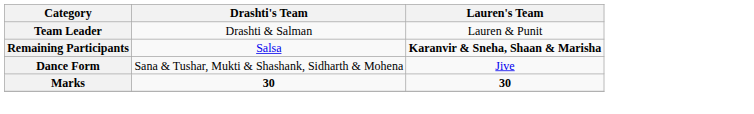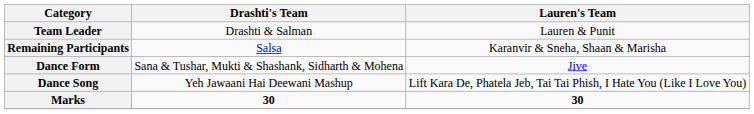Remaining Participants | Lauren's Team: bold -> normal
+ row: Dance Song | Yeh Jawaani Hai Deewani Mashup | Lift Kara De, Phatela Jeb, Tai Tai Phish, I Hate You (Like I Love You)
